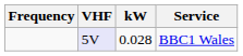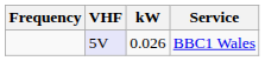BBC1 Wales | kW: 0.028 -> 0.026
